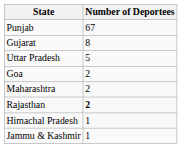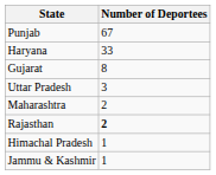+ row: Haryana | 33
Uttar Pradesh | Number of Deportees: 5 -> 3
- row: Goa | 2
